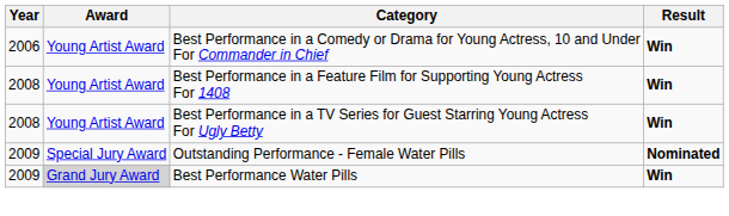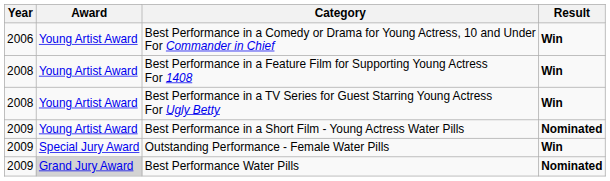+ row: 2009 | Young Artist Award | Best Performance in a Short Film - Young Actress Water Pills | Nominated
Outstanding Performance - Female Water Pills | Result: Nominated -> Win
Best Performance Water Pills | Result: Win -> Nominated
